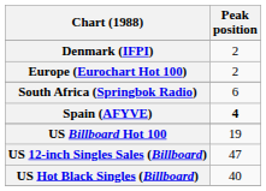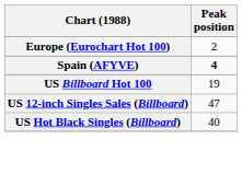- row: Denmark (IFPI) | 2
- row: South Africa (Springbok Radio) | 6
